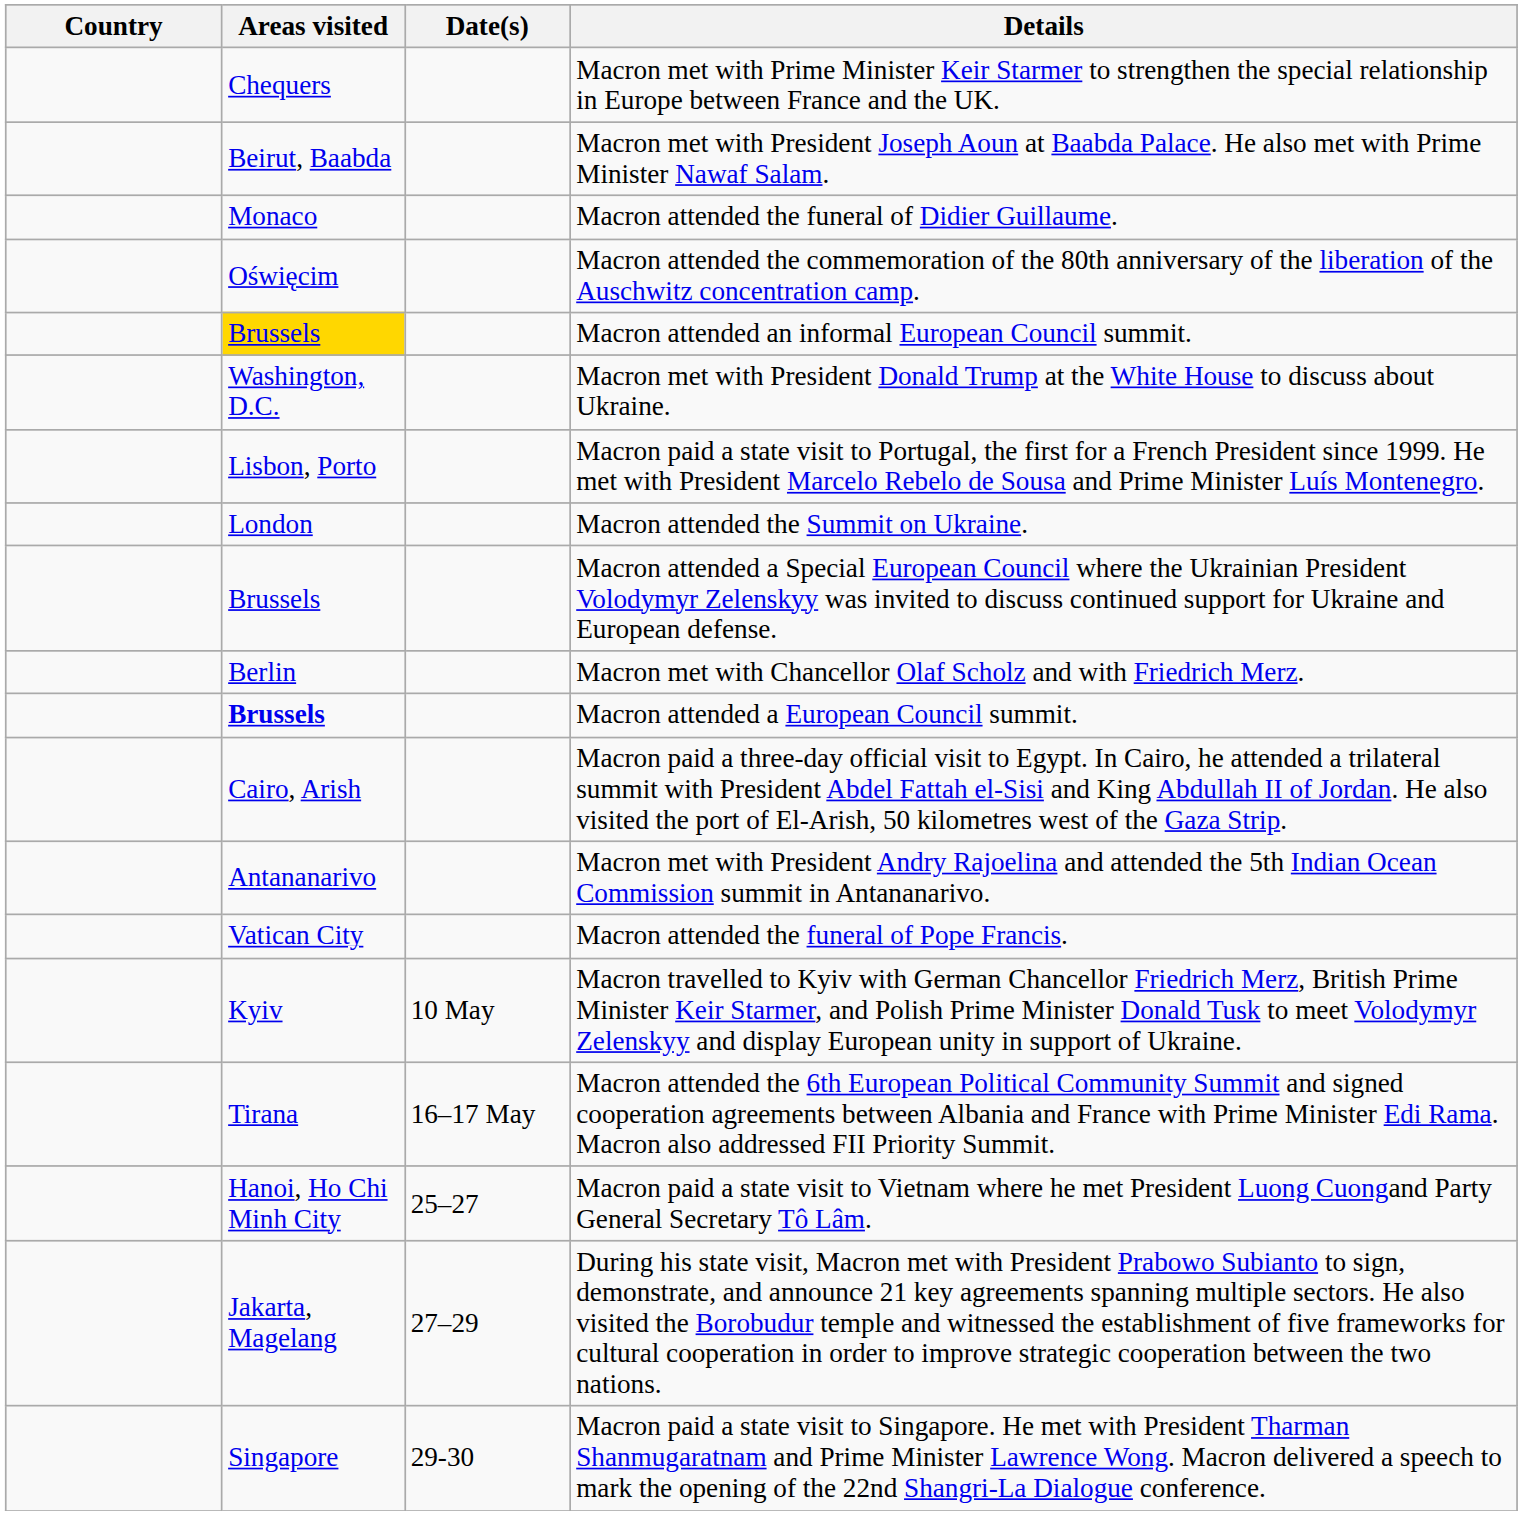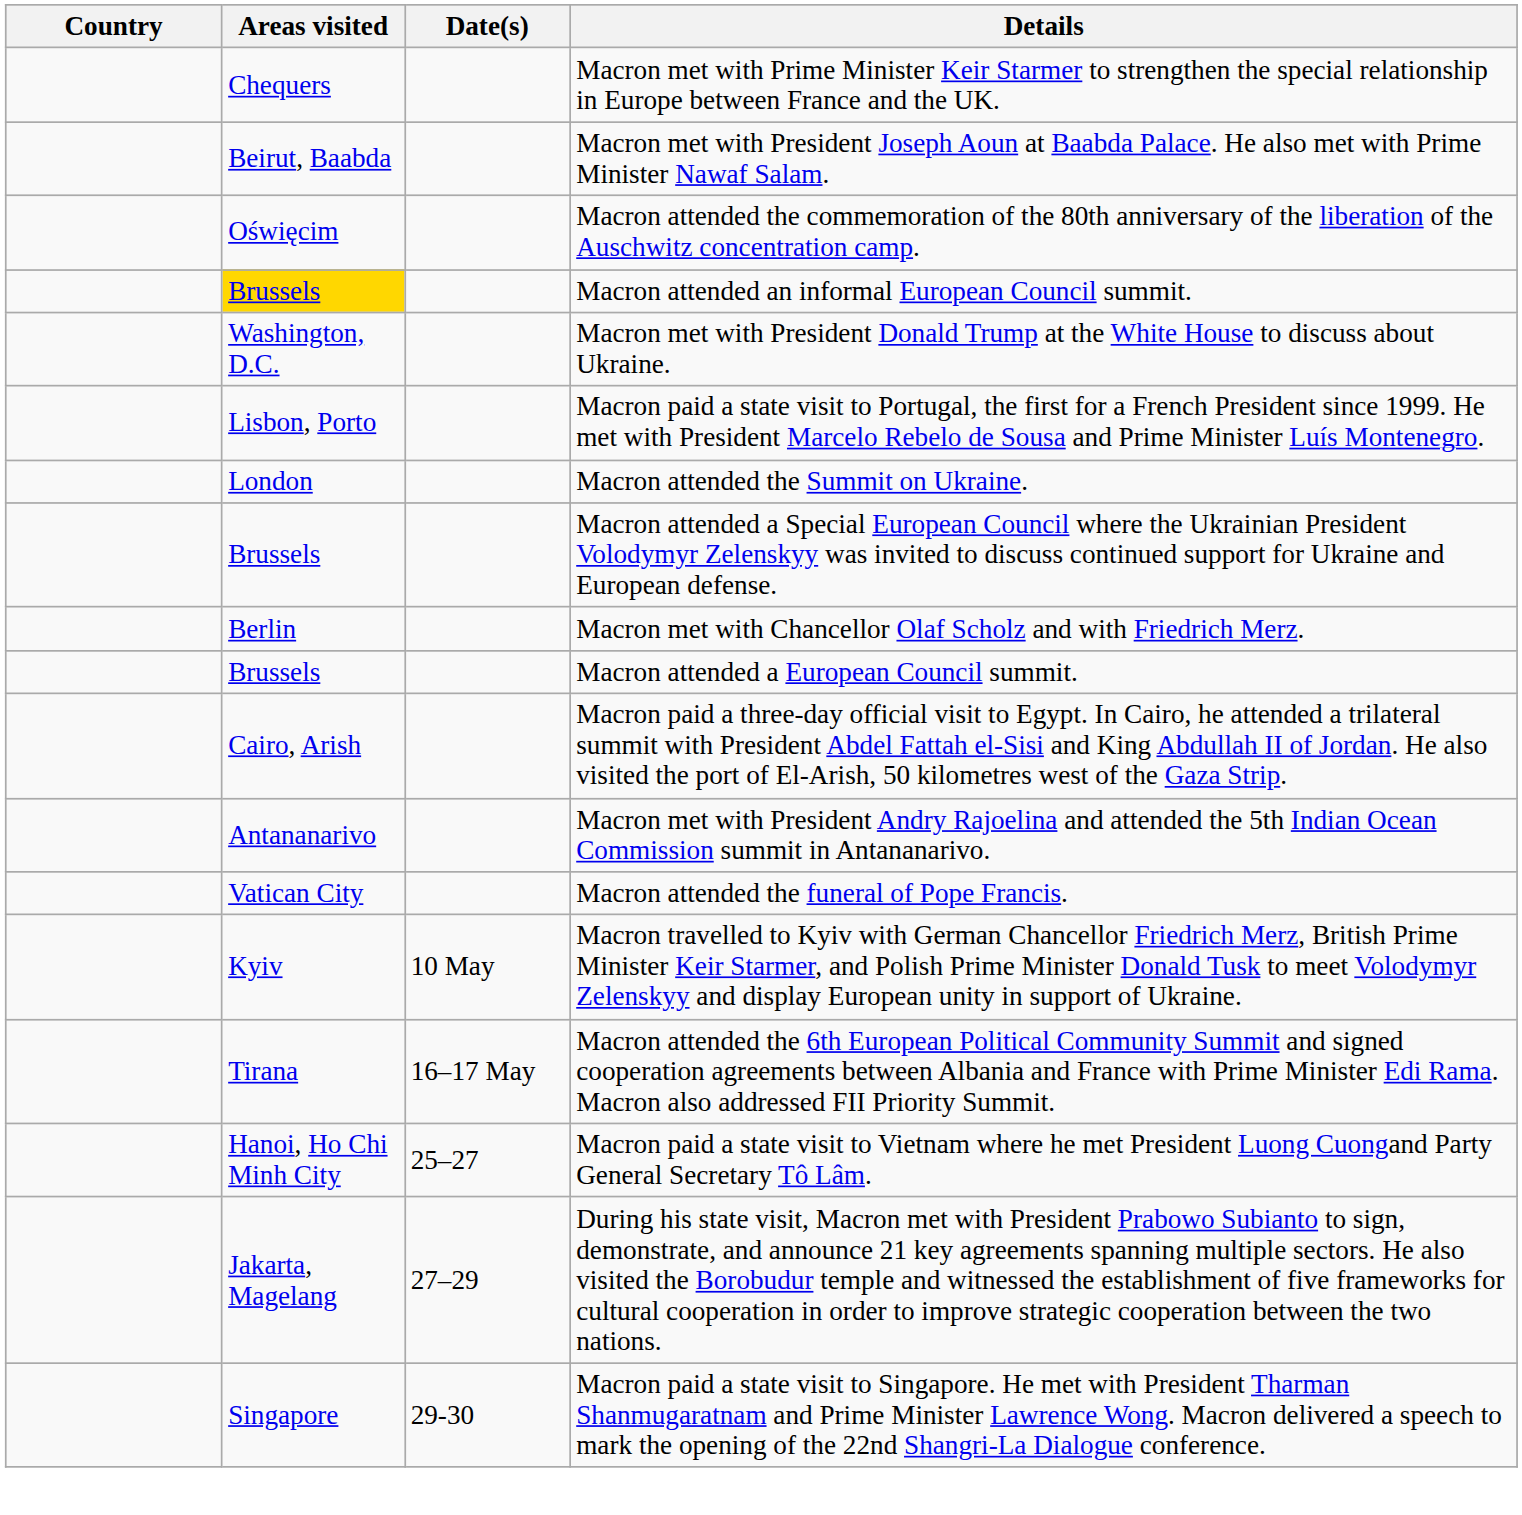- row: Monaco | Macron attended the funeral of Didier Guillaume.
Macron attended a European Council summit. | Areas visited: bold -> normal
